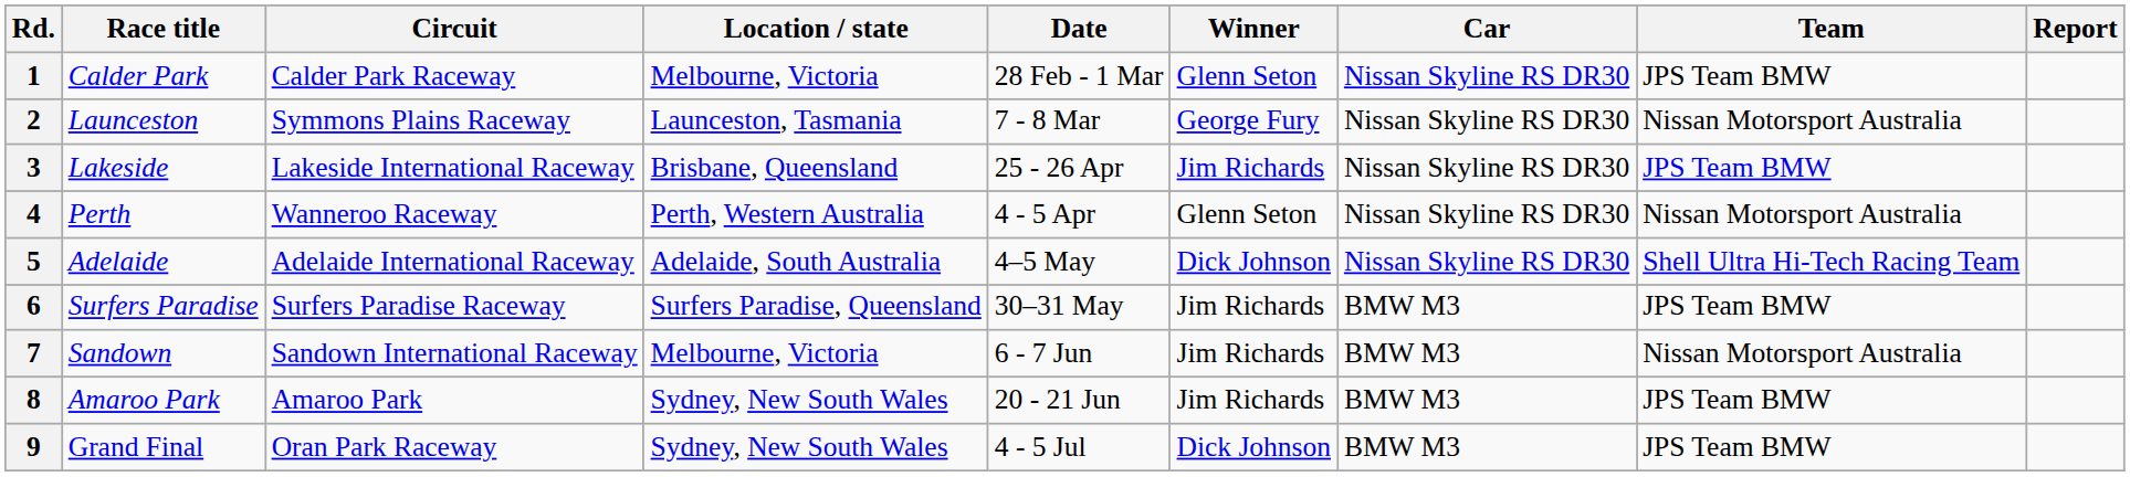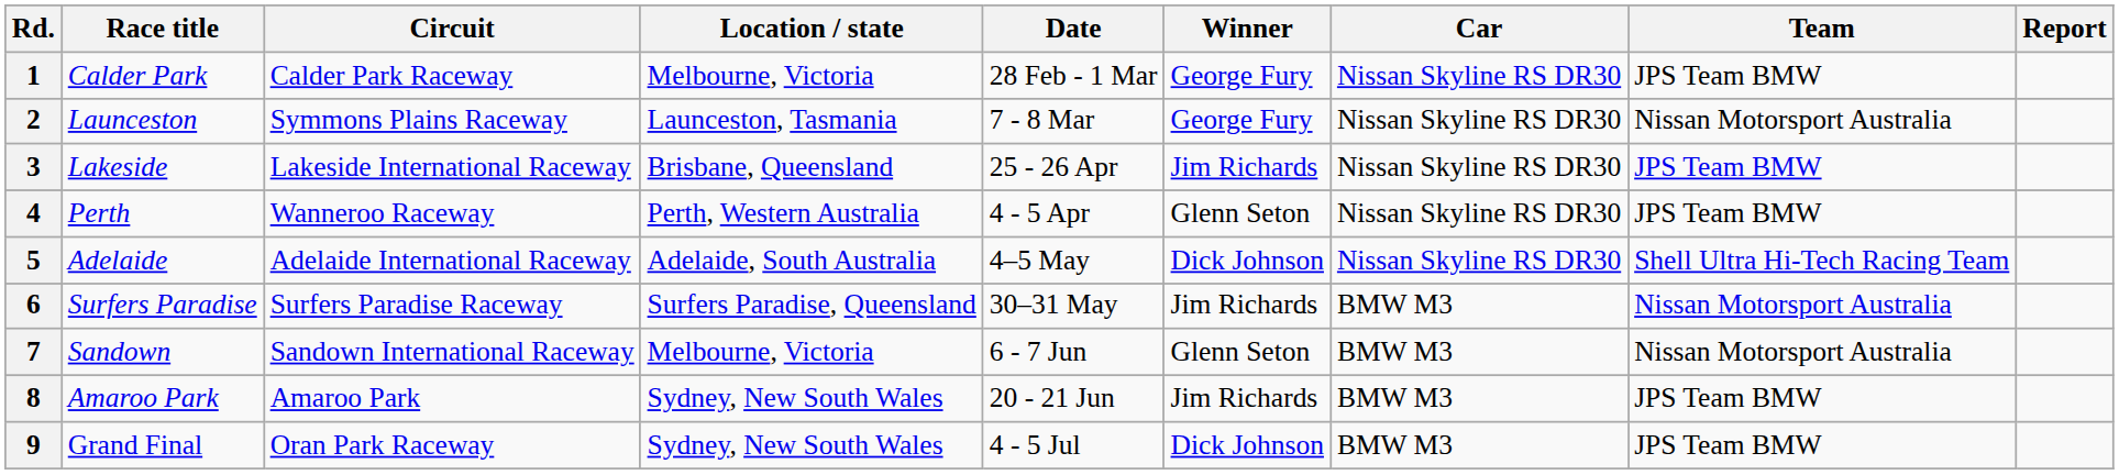1 | Winner: Glenn Seton -> George Fury
4 | Team: Nissan Motorsport Australia -> JPS Team BMW
6 | Team: JPS Team BMW -> Nissan Motorsport Australia
7 | Winner: Jim Richards -> Glenn Seton
